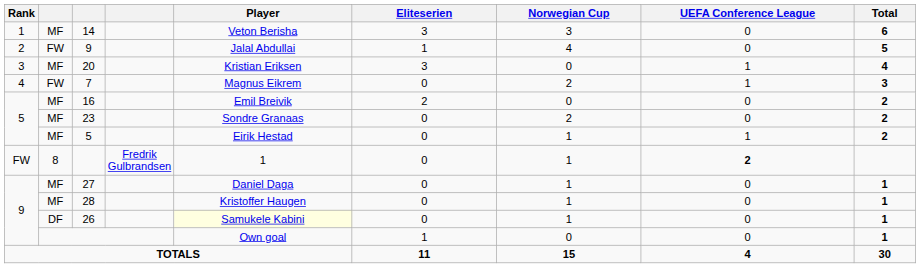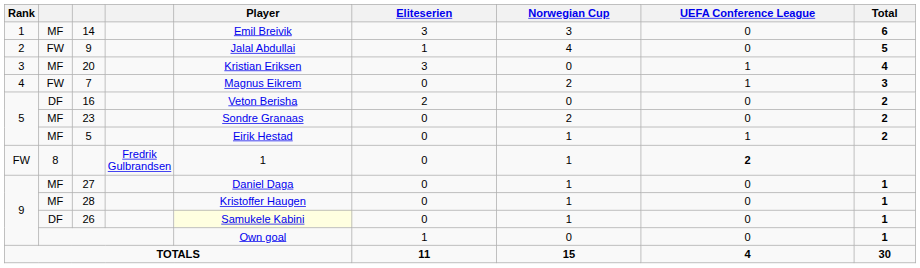14 | Player: Veton Berisha -> Emil Breivik
16 | column 2: MF -> DF
16 | Player: Emil Breivik -> Veton Berisha
